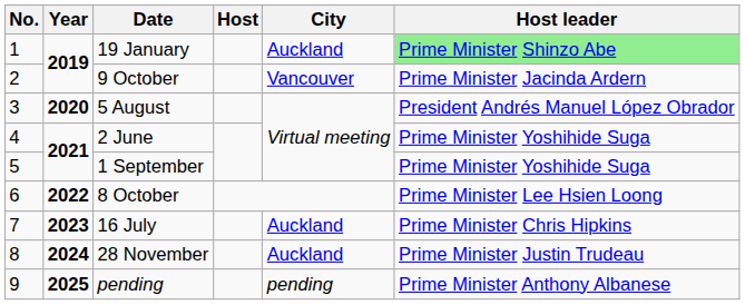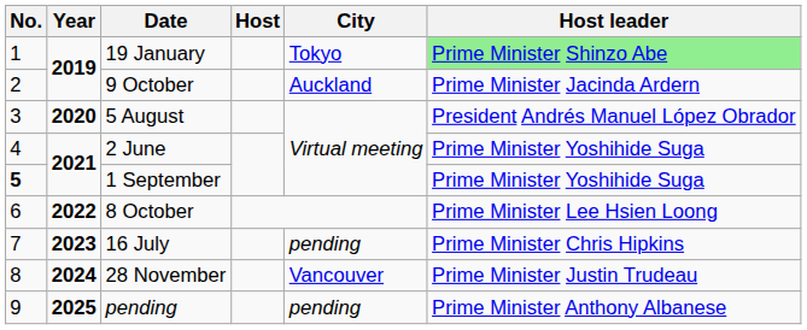19 January | City: Auckland -> Tokyo
9 October | City: Vancouver -> Auckland
1 September | No.: normal -> bold
16 July | City: Auckland -> pending
28 November | City: Auckland -> Vancouver
